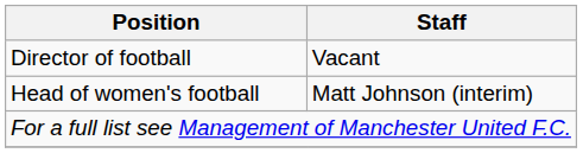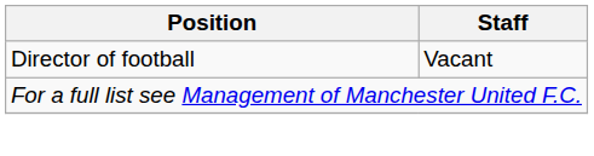- row: Head of women's football | Matt Johnson (interim)
